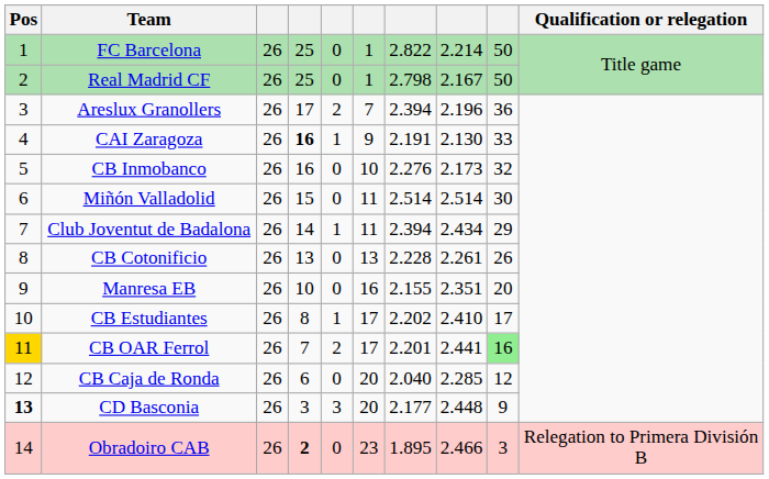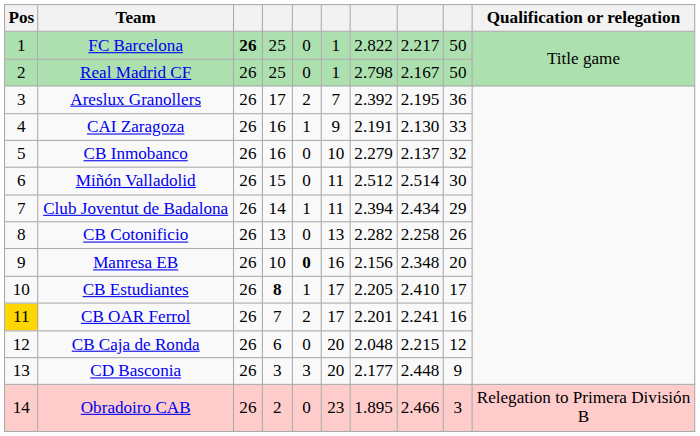FC Barcelona | column 3: normal -> bold
FC Barcelona | column 8: 2.214 -> 2.217
Areslux Granollers | column 7: 2.394 -> 2.392
Areslux Granollers | column 8: 2.196 -> 2.195
CAI Zaragoza | column 4: bold -> normal
CB Inmobanco | column 7: 2.276 -> 2.279
CB Inmobanco | column 8: 2.173 -> 2.137
Miñón Valladolid | column 7: 2.514 -> 2.512
CB Cotonificio | column 7: 2.228 -> 2.282
CB Cotonificio | column 8: 2.261 -> 2.258
Manresa EB | column 5: normal -> bold
Manresa EB | column 7: 2.155 -> 2.156
Manresa EB | column 8: 2.351 -> 2.348
CB Estudiantes | column 4: normal -> bold
CB Estudiantes | column 7: 2.202 -> 2.205
CB OAR Ferrol | column 8: 2.441 -> 2.241
CB OAR Ferrol | column 9: lightgreen background -> no background
CB Caja de Ronda | column 7: 2.040 -> 2.048
CB Caja de Ronda | column 8: 2.285 -> 2.215
CD Basconia | Pos: bold -> normal
Obradoiro CAB | column 4: bold -> normal
